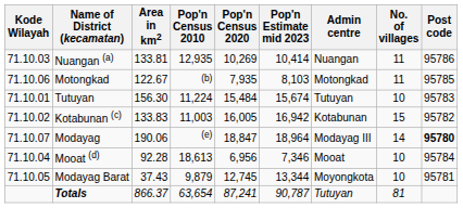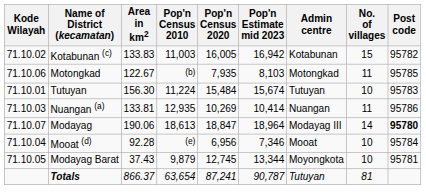rows swapped: Nuangan (a) <-> Kotabunan (c)
Modayag | Pop'n Census 2010: (e) -> 18,613
Mooat (d) | Pop'n Census 2010: 18,613 -> (e)
